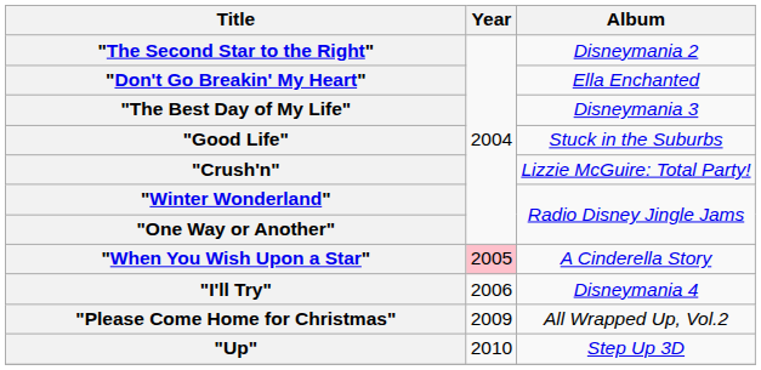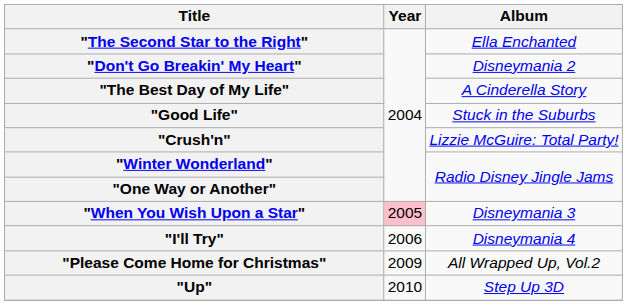"The Second Star to the Right" | Album: Disneymania 2 -> Ella Enchanted
"Don't Go Breakin' My Heart" | Album: Ella Enchanted -> Disneymania 2
"The Best Day of My Life" | Album: Disneymania 3 -> A Cinderella Story
"When You Wish Upon a Star" | Album: A Cinderella Story -> Disneymania 3
